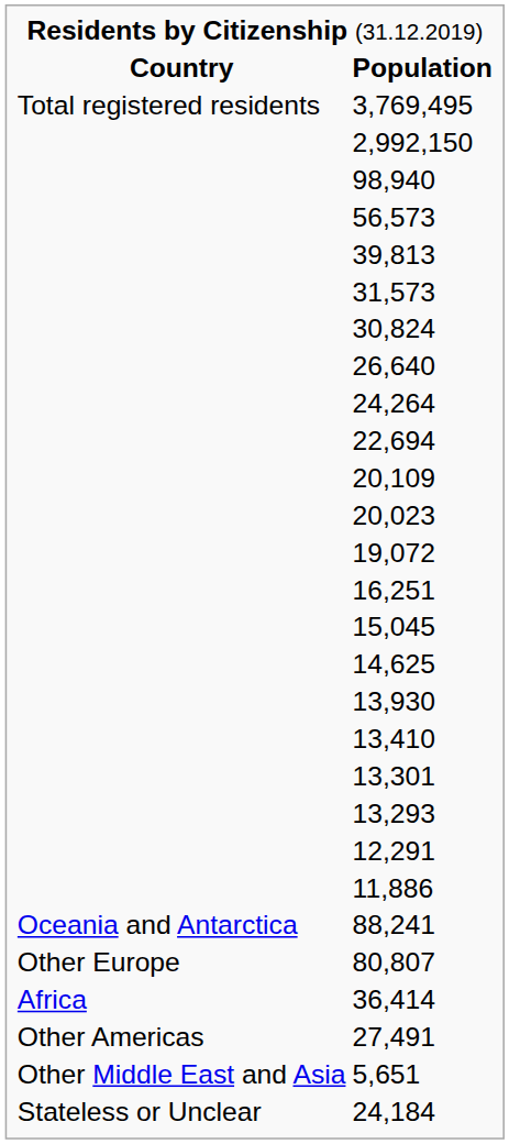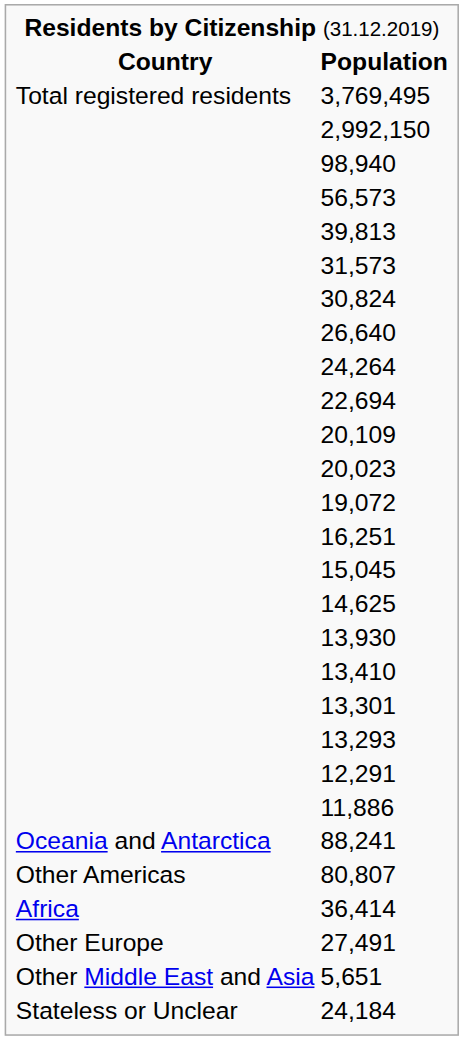80,807 | column 1: Other Europe -> Other Americas
27,491 | column 1: Other Americas -> Other Europe
